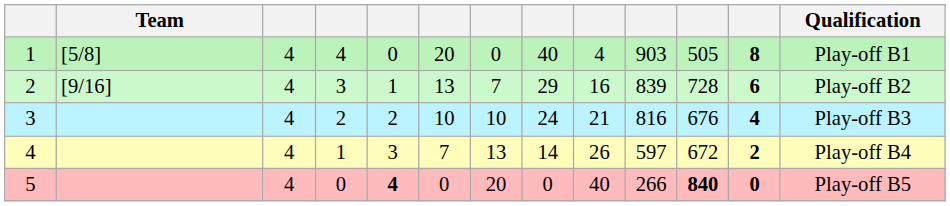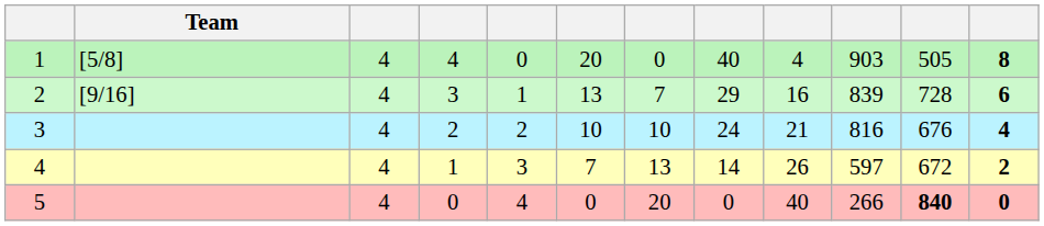- column: Qualification | Play-off B1 | Play-off B2 | Play-off B3 | Play-off B4 | Play-off B5
5 | column 5: bold -> normal
